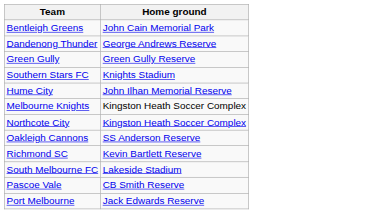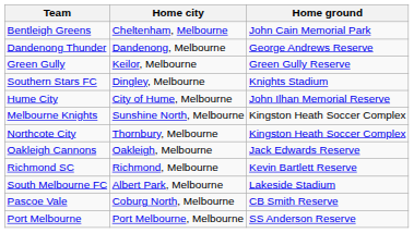+ column: Home city | Cheltenham, Melbourne | Dandenong, Melbourne | Keilor, Melbourne | Dingley, Melbourne | City of Hume, Melbourne | Sunshine North, Melbourne | Thornbury, Melbourne | Oakleigh, Melbourne | Richmond, Melbourne | Albert Park, Melbourne | Coburg North, Melbourne | Port Melbourne, Melbourne
Oakleigh Cannons | Home ground: SS Anderson Reserve -> Jack Edwards Reserve
Port Melbourne | Home ground: Jack Edwards Reserve -> SS Anderson Reserve
